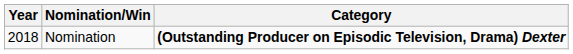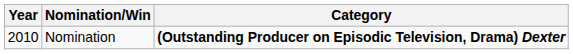Nomination | Year: 2018 -> 2010
